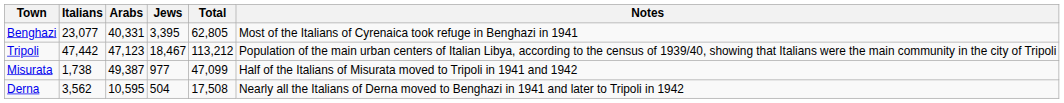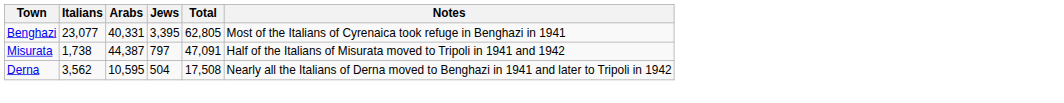- row: Tripoli | 47,442 | 47,123 | 18,467 | 113,212 | Population of the main urban centers of Italian Libya, according to the census of 1939/40, showing that Italians were the main community in the city of Tripoli
Misurata | Arabs: 49,387 -> 44,387
Misurata | Jews: 977 -> 797
Misurata | Total: 47,099 -> 47,091
